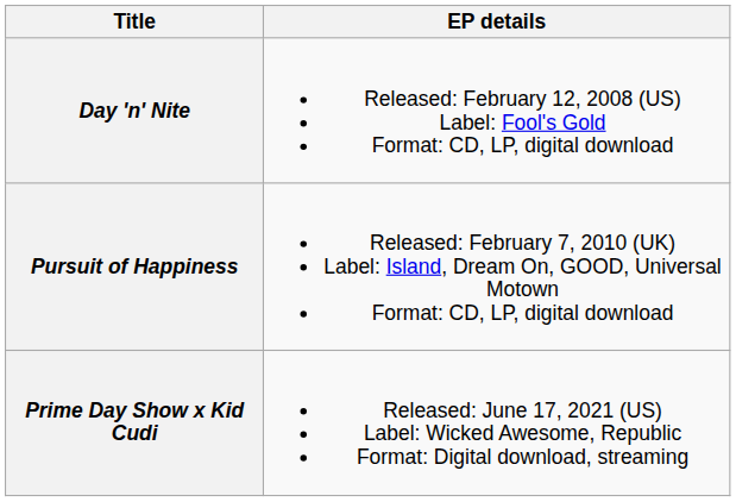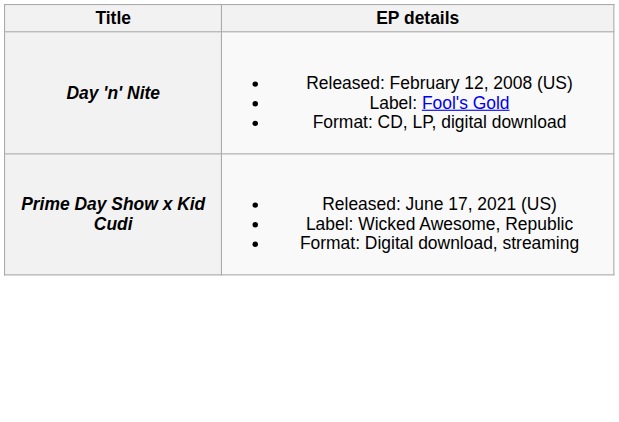- row: Pursuit of Happiness | Released: February 7, 2010 (UK) Label: Island, Dream On, GOOD, Universal Motown Format: CD, LP, digital download
